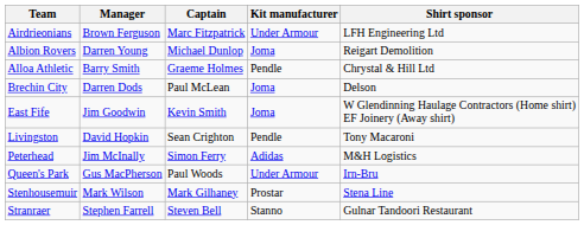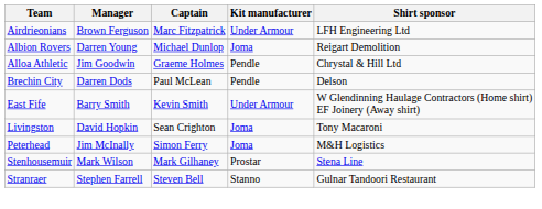Alloa Athletic | Manager: Barry Smith -> Jim Goodwin
Brechin City | Kit manufacturer: Joma -> Pendle
East Fife | Manager: Jim Goodwin -> Barry Smith
East Fife | Kit manufacturer: Joma -> Under Armour
Livingston | Kit manufacturer: Pendle -> Joma
Peterhead | Kit manufacturer: Adidas -> Joma
- row: Queen's Park | Gus MacPherson | Paul Woods | Under Armour | Irn-Bru
